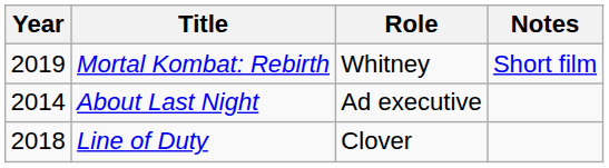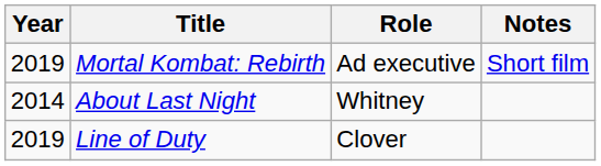Mortal Kombat: Rebirth | Role: Whitney -> Ad executive
About Last Night | Role: Ad executive -> Whitney
Line of Duty | Year: 2018 -> 2019
